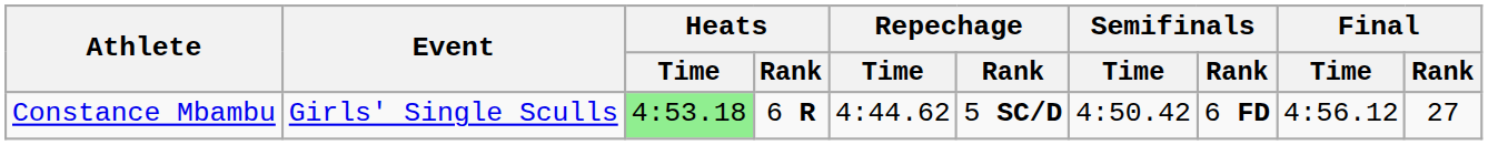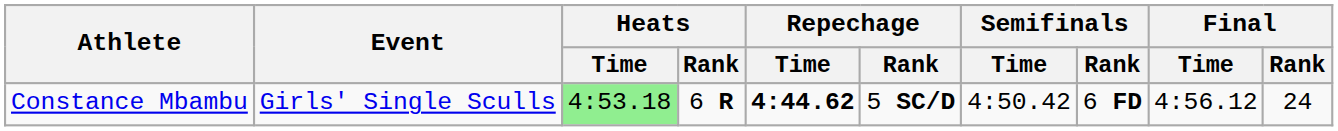Constance Mbambu | Repechage / Time: normal -> bold
Constance Mbambu | Final / Rank: 27 -> 24
